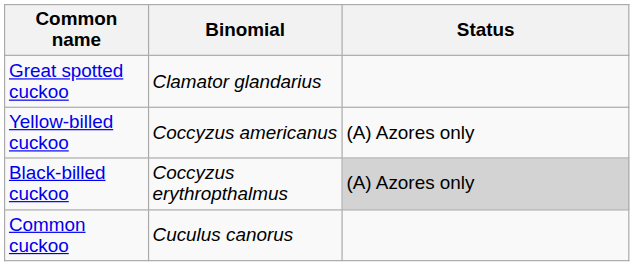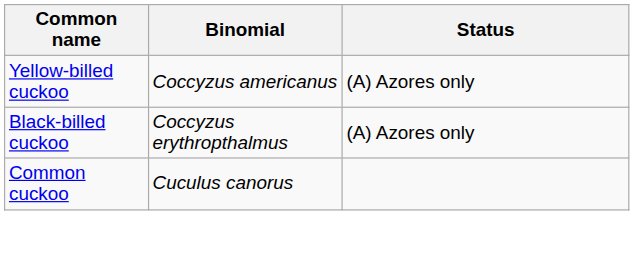- row: Great spotted cuckoo | Clamator glandarius
Black-billed cuckoo | Status: lightgrey background -> no background
